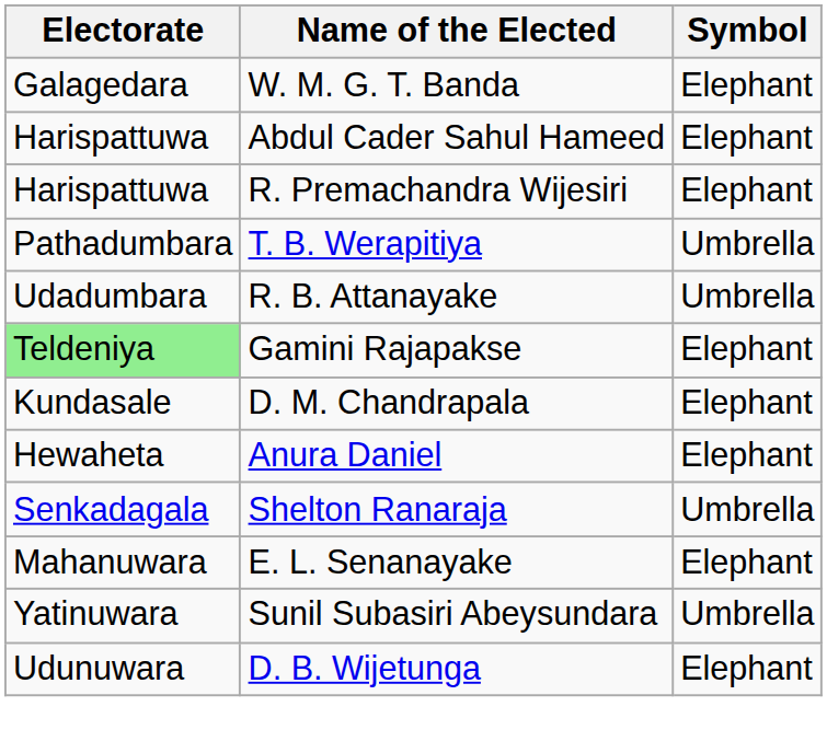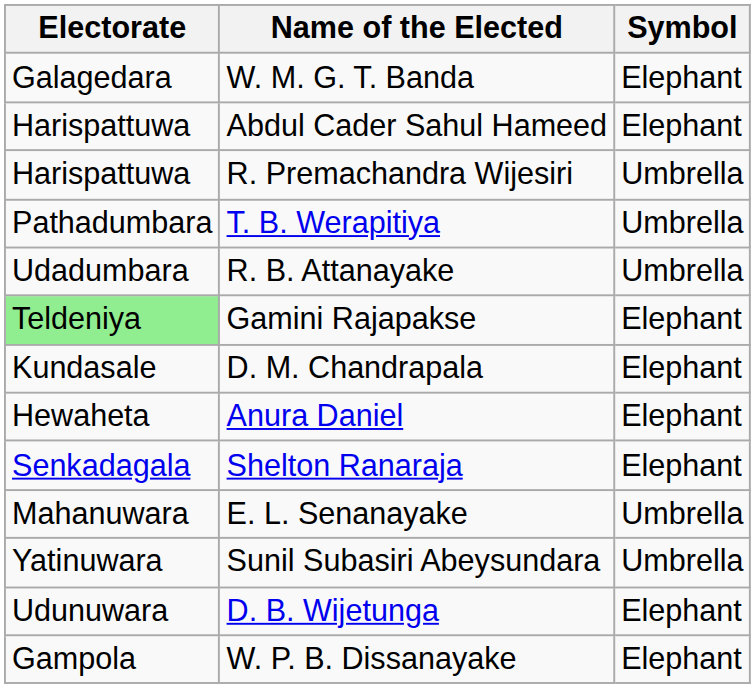R. Premachandra Wijesiri | Symbol: Elephant -> Umbrella
Shelton Ranaraja | Symbol: Umbrella -> Elephant
E. L. Senanayake | Symbol: Elephant -> Umbrella
+ row: Gampola | W. P. B. Dissanayake | Elephant
